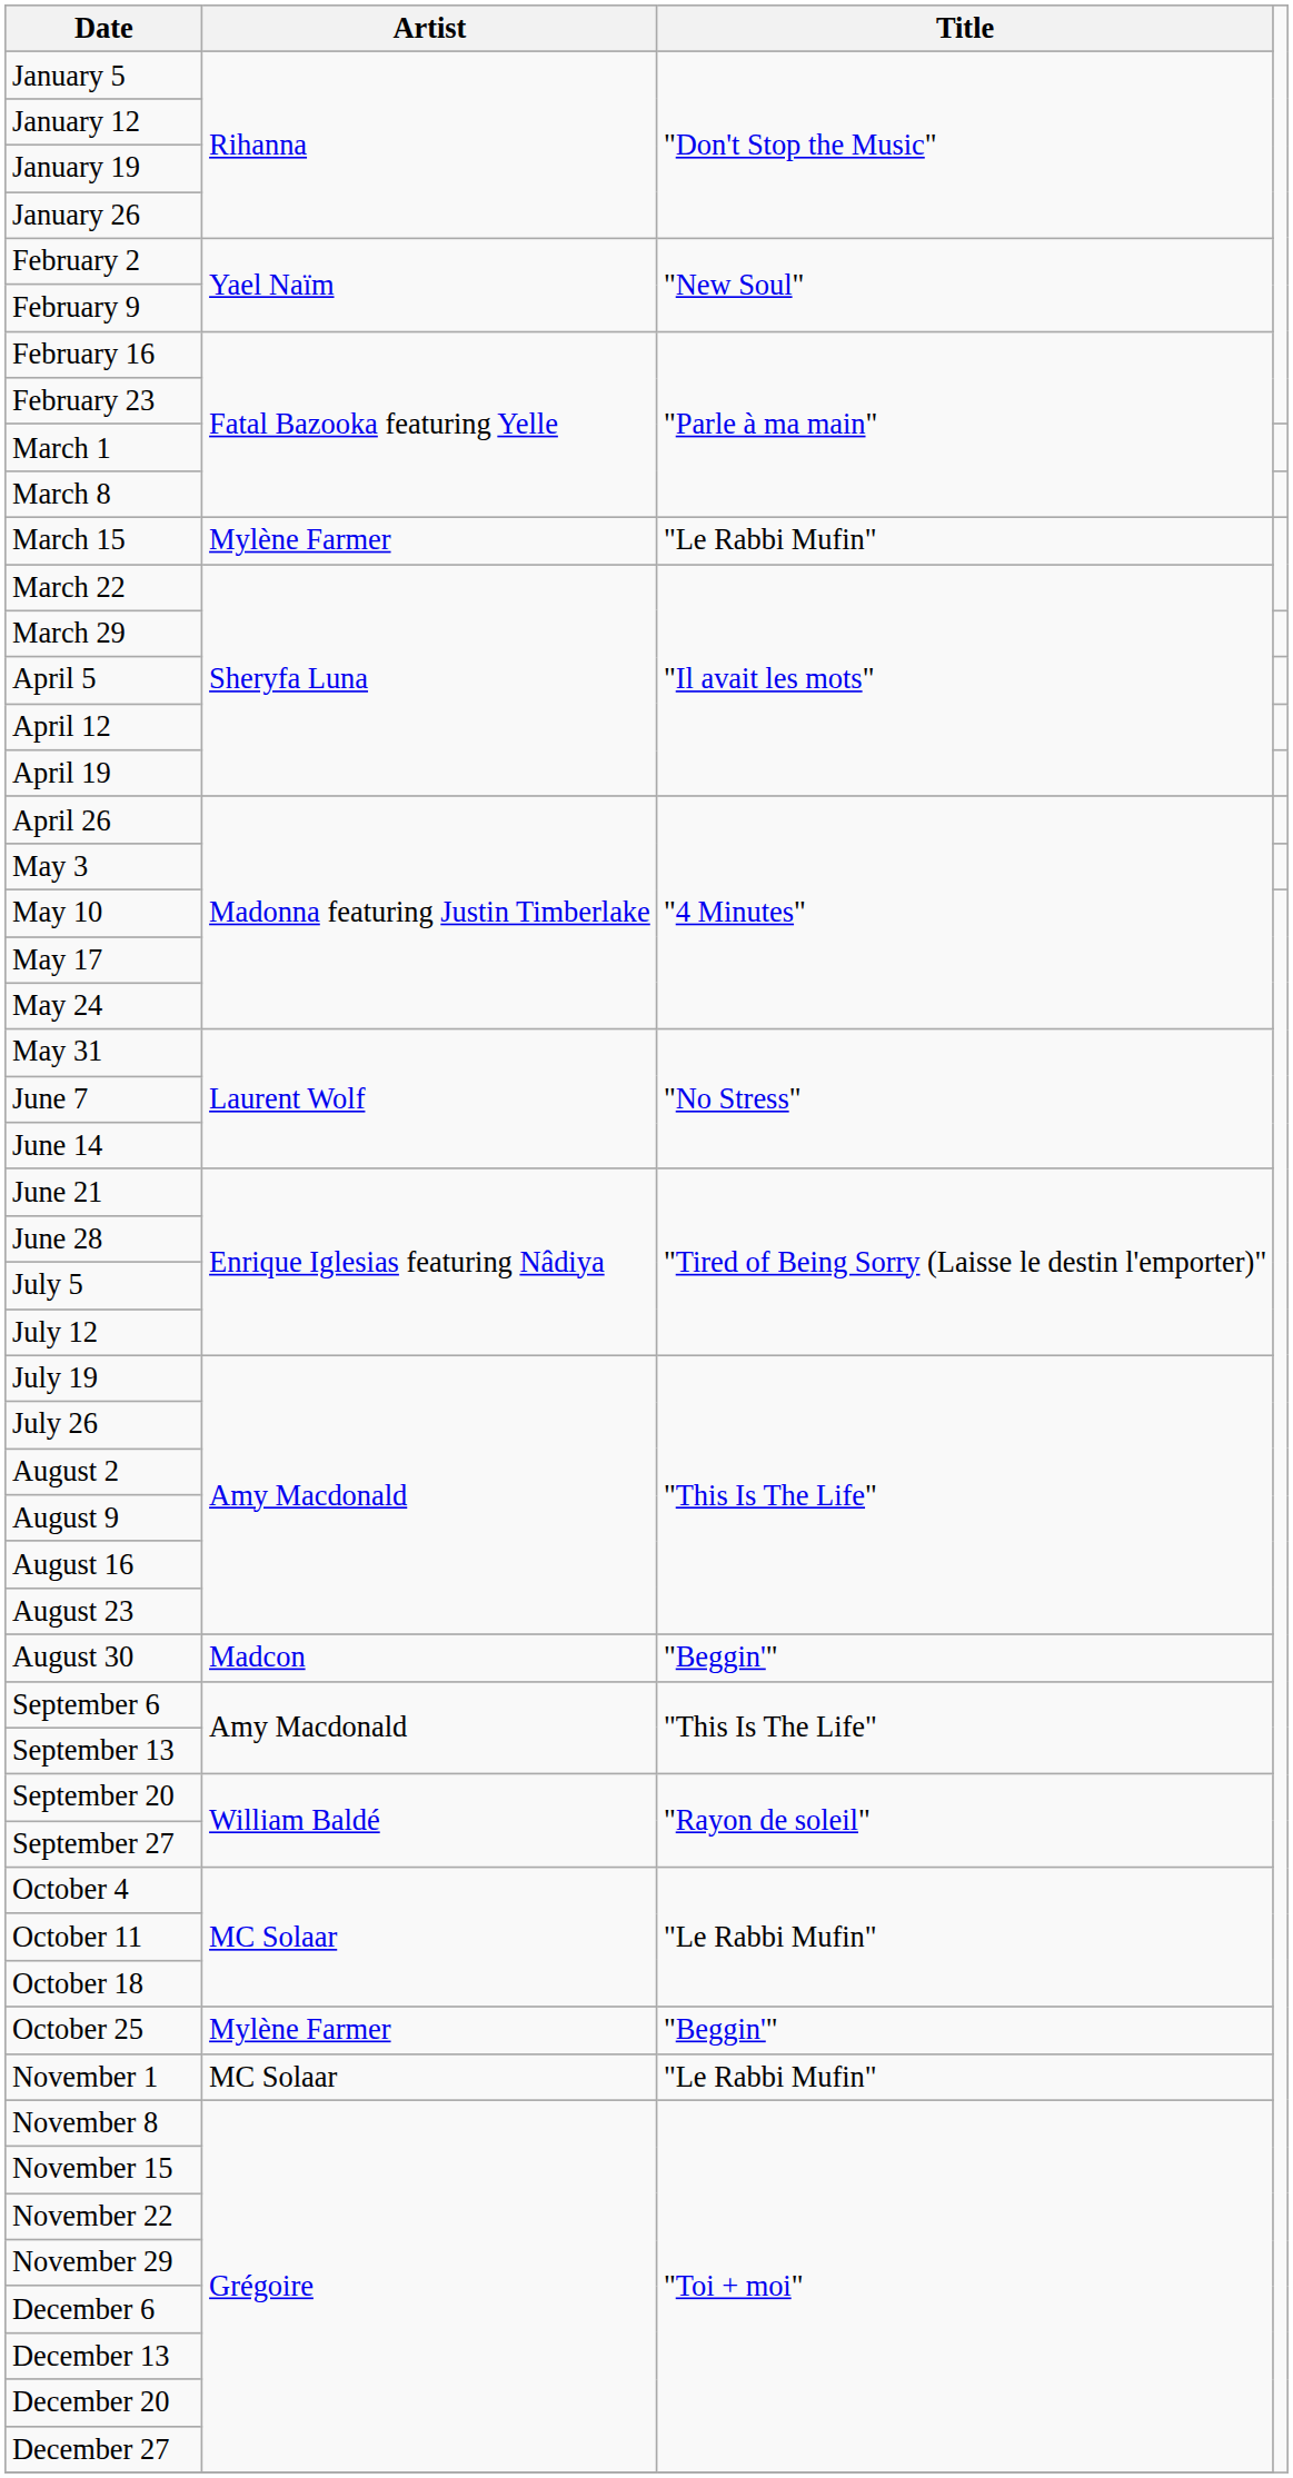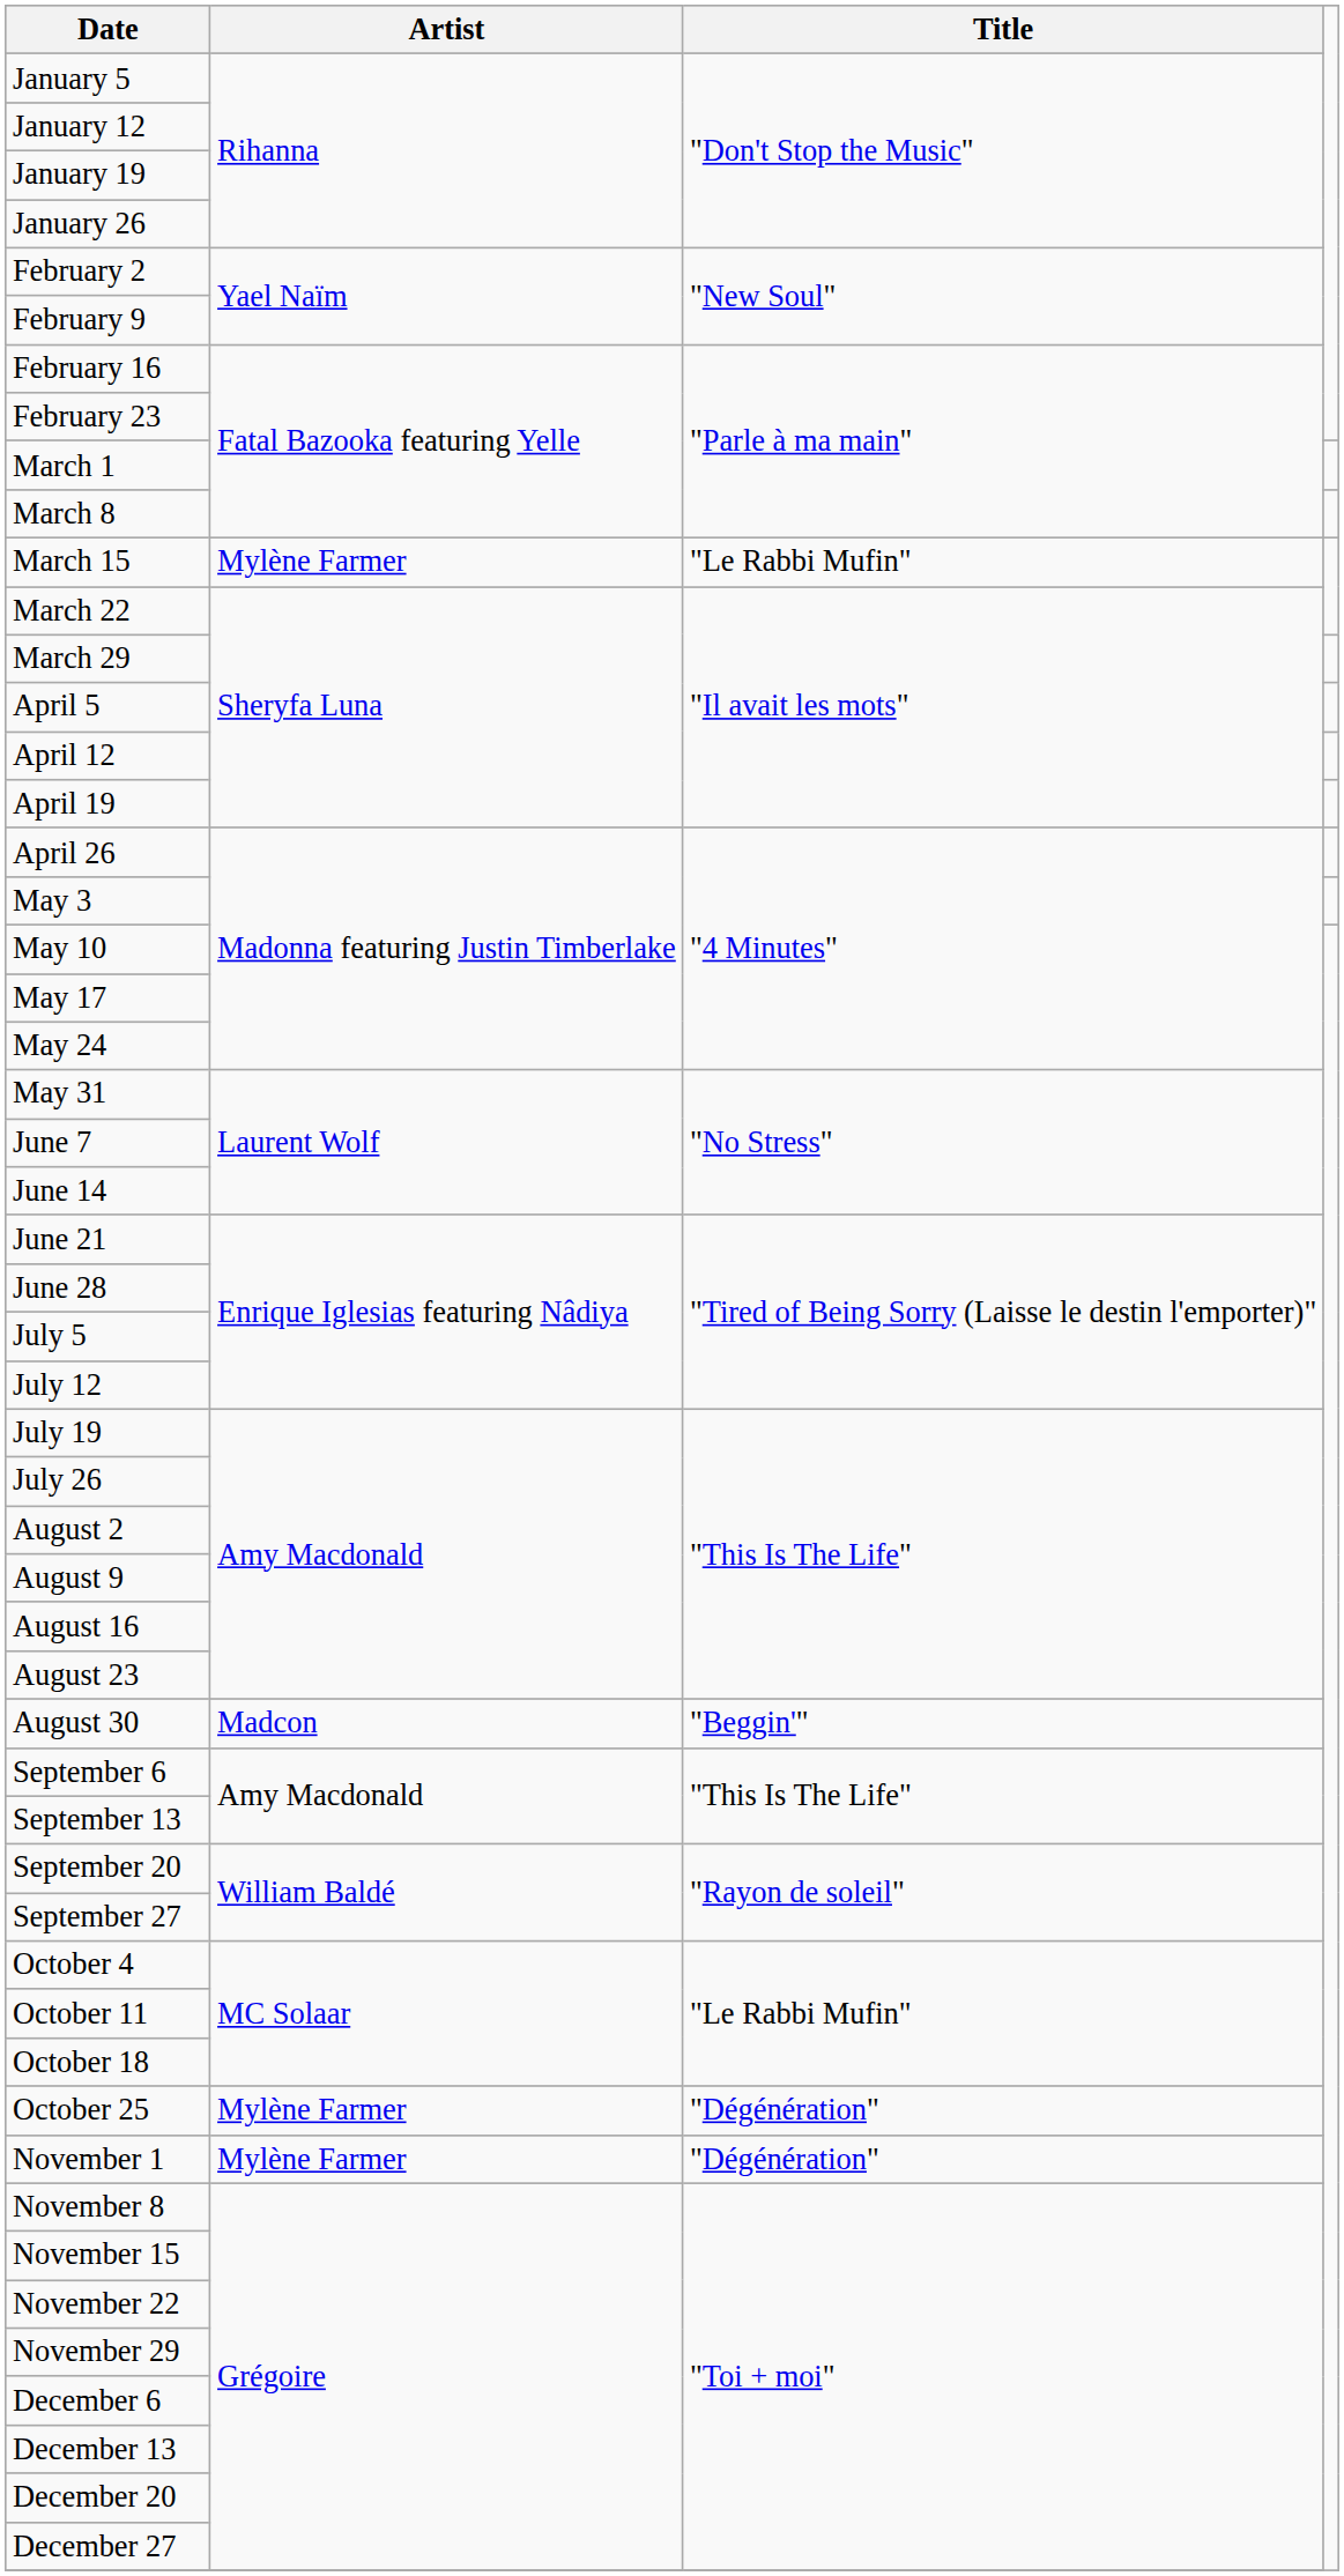October 25 | Title: "Beggin'" -> "Dégénération"
November 1 | Artist: MC Solaar -> Mylène Farmer
November 1 | Title: "Le Rabbi Mufin" -> "Dégénération"
